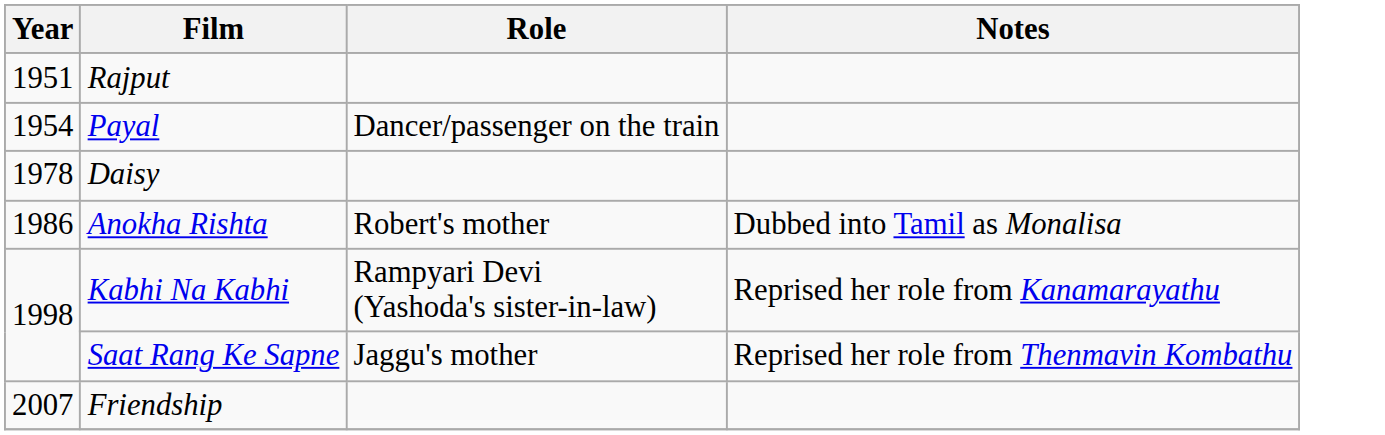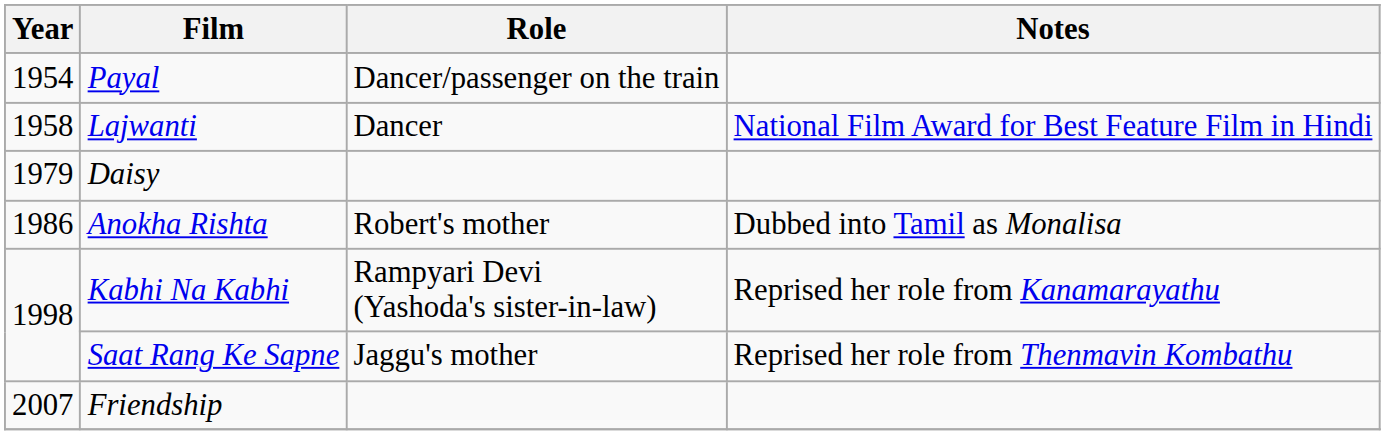- row: 1951 | Rajput
+ row: 1958 | Lajwanti | Dancer | National Film Award for Best Feature Film in Hindi
Daisy | Year: 1978 -> 1979
